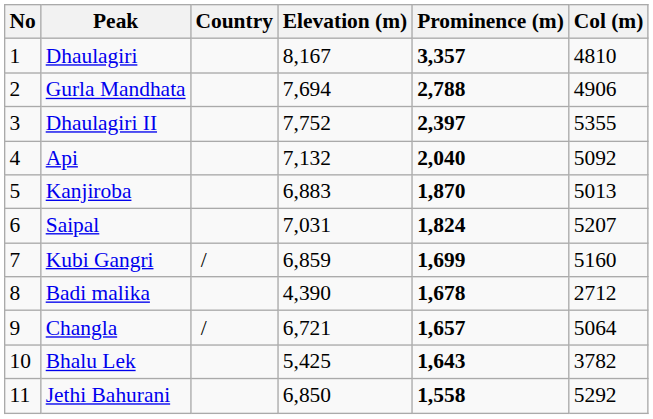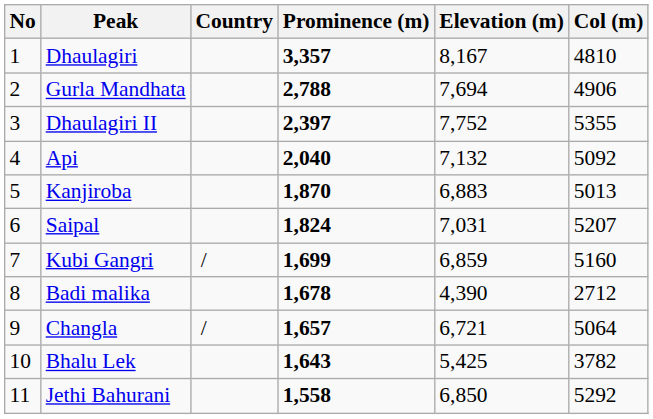columns swapped: Elevation (m) <-> Prominence (m)
